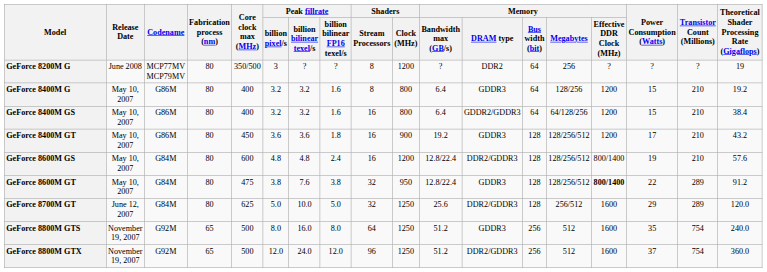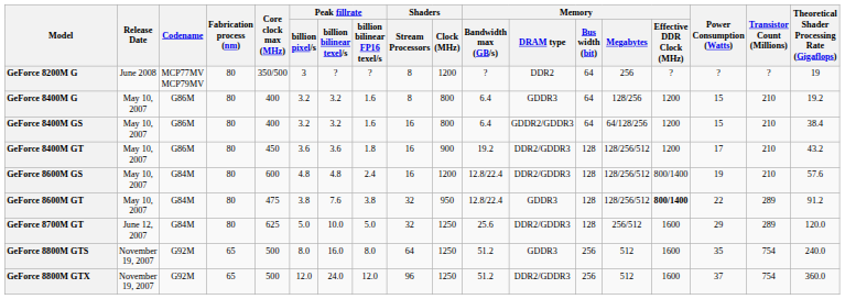GeForce 8400M GT | Memory / DRAM type: GDDR3 -> DDR2/GDDR3
